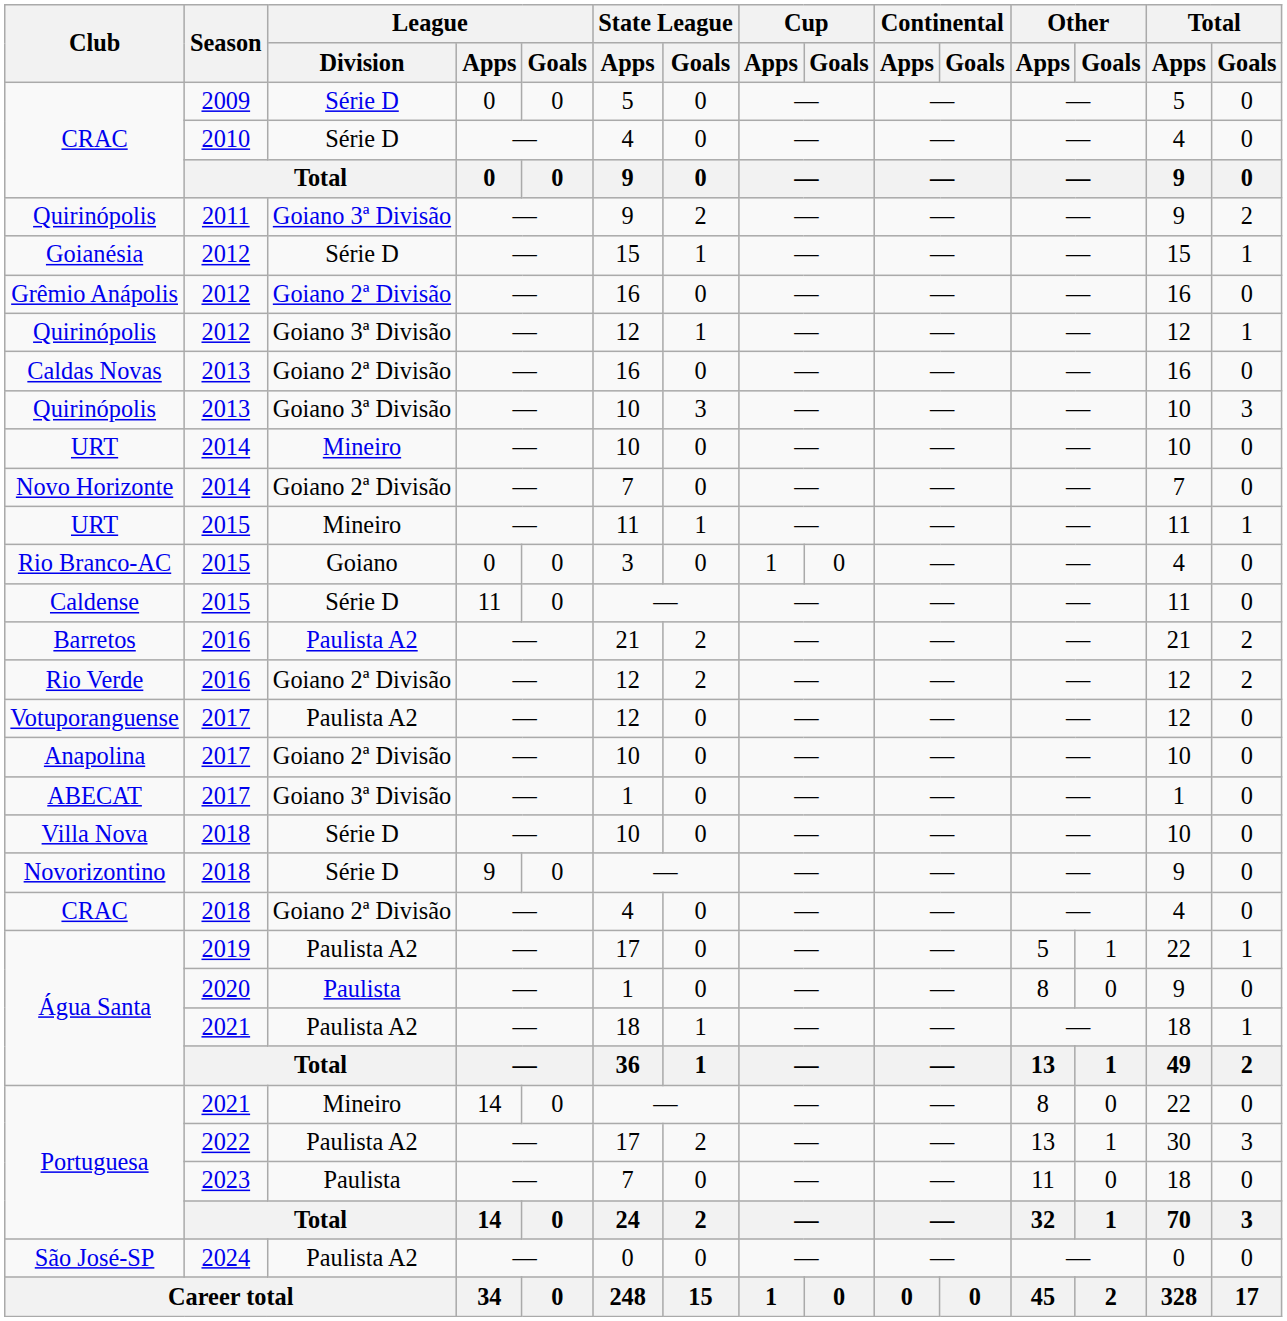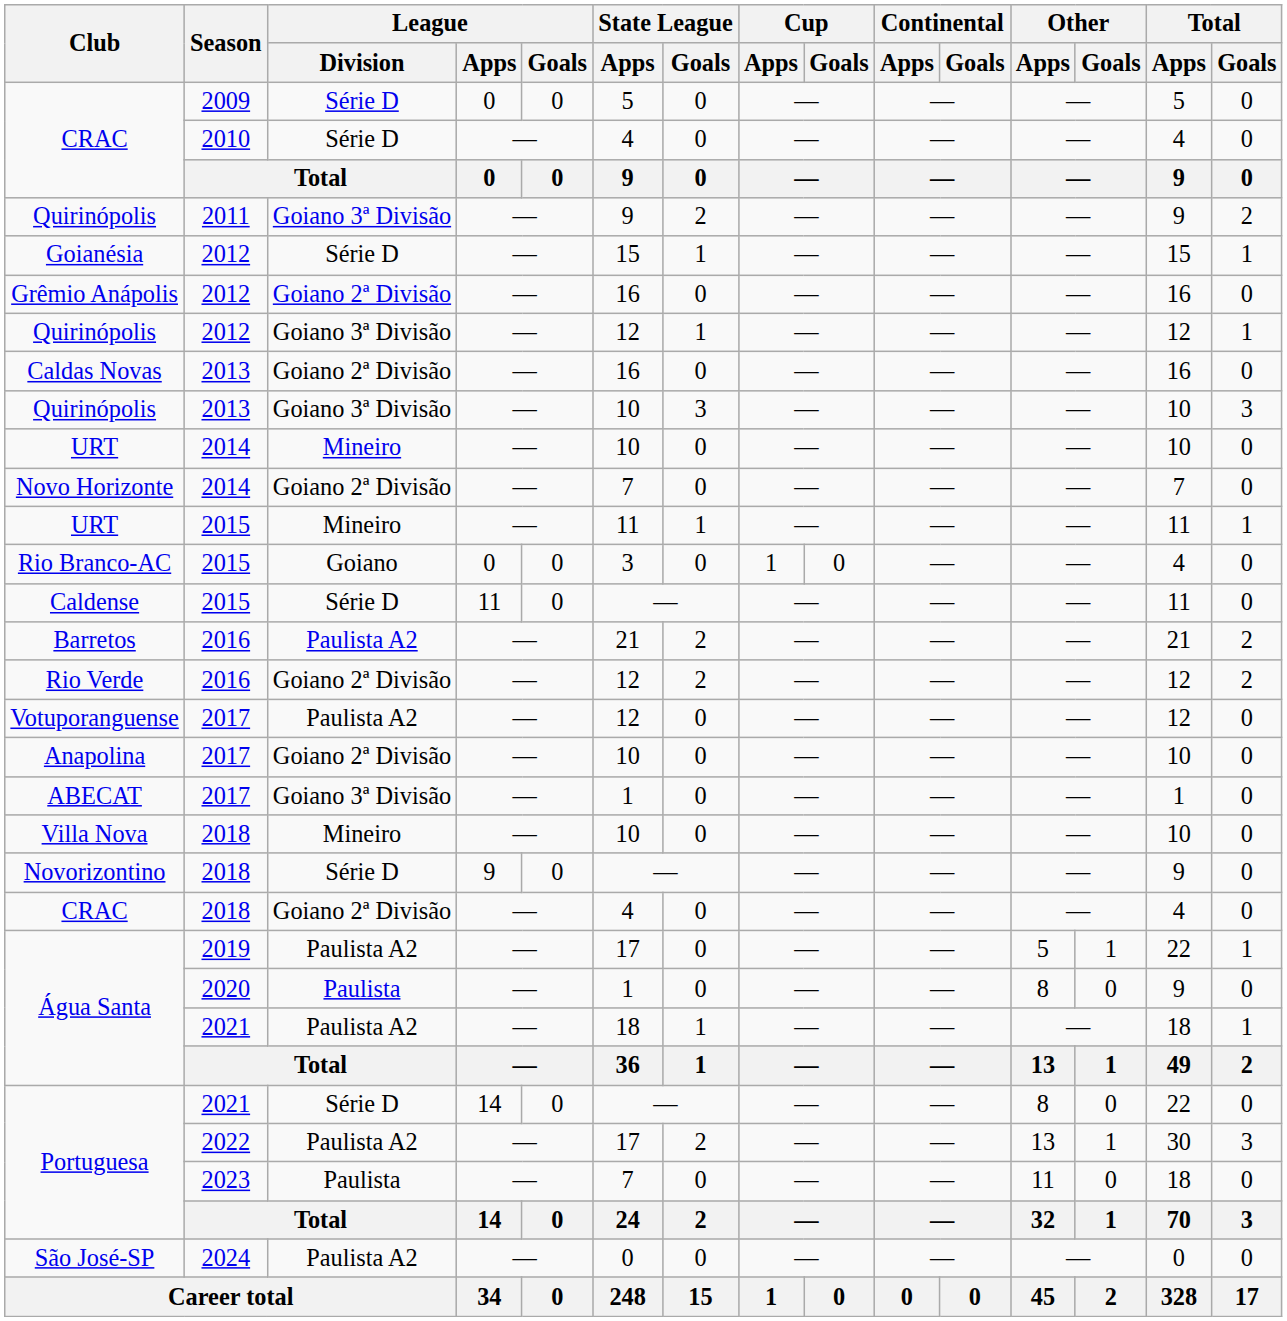Villa Nova | League / Division: Série D -> Mineiro
Portuguesa / 2021 | League / Division: Mineiro -> Série D
